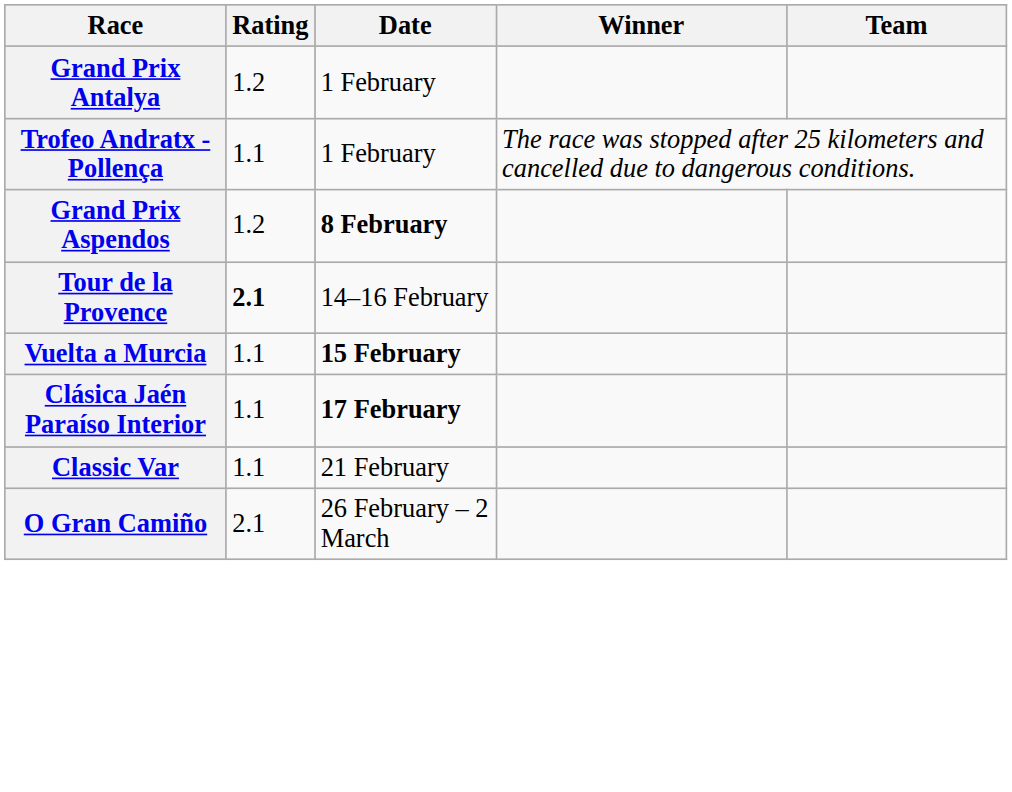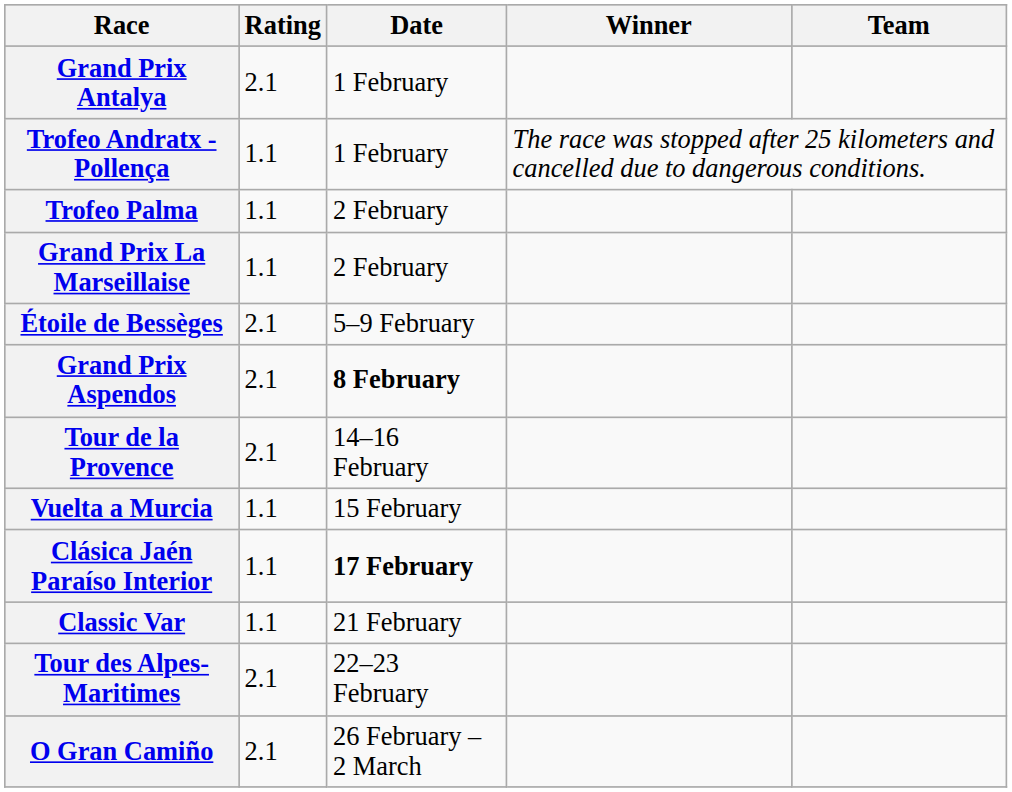Grand Prix Antalya | Rating: 1.2 -> 2.1
+ row: Trofeo Palma | 1.1 | 2 February
+ row: Grand Prix La Marseillaise | 1.1 | 2 February
+ row: Étoile de Bessèges | 2.1 | 5–9 February
Grand Prix Aspendos | Rating: 1.2 -> 2.1
Tour de la Provence | Rating: bold -> normal
Vuelta a Murcia | Date: bold -> normal
+ row: Tour des Alpes-Maritimes | 2.1 | 22–23 February
